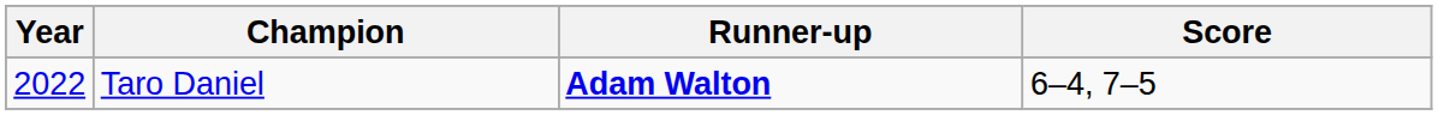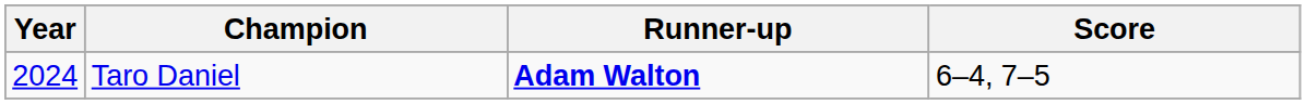Taro Daniel | Year: 2022 -> 2024
